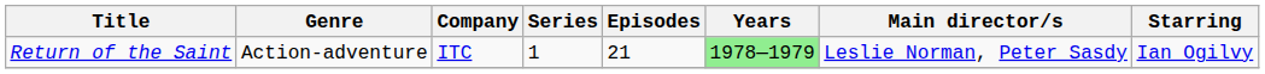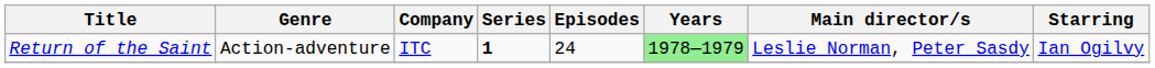Return of the Saint | Series: normal -> bold
Return of the Saint | Episodes: 21 -> 24
